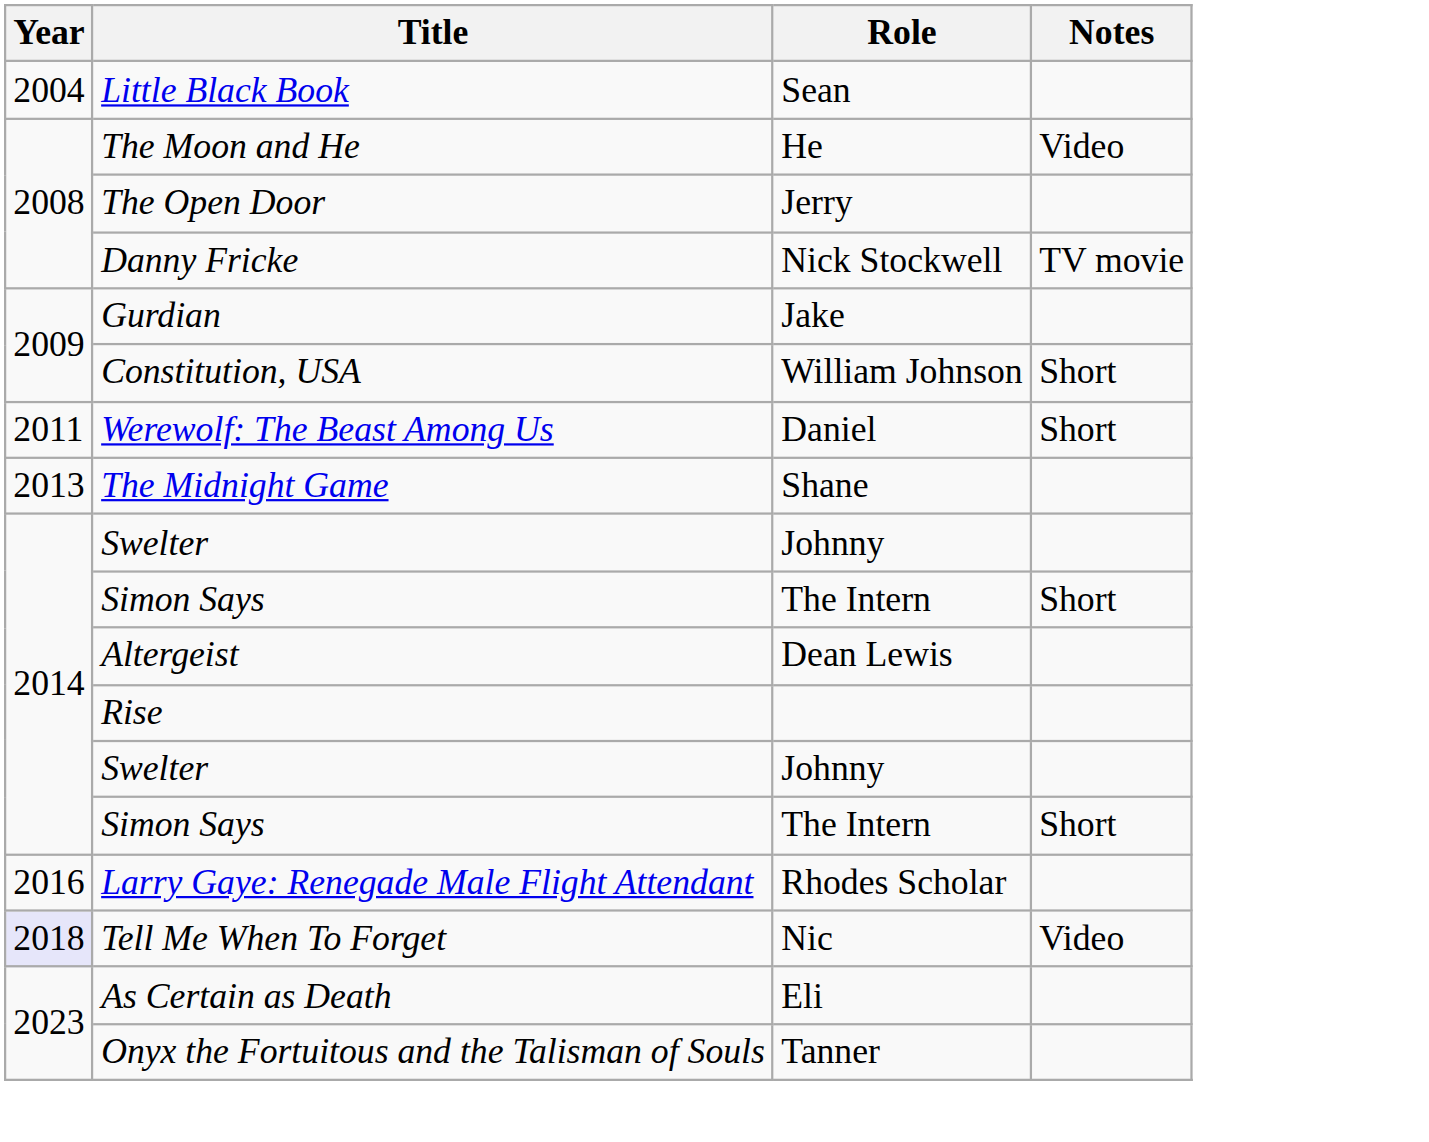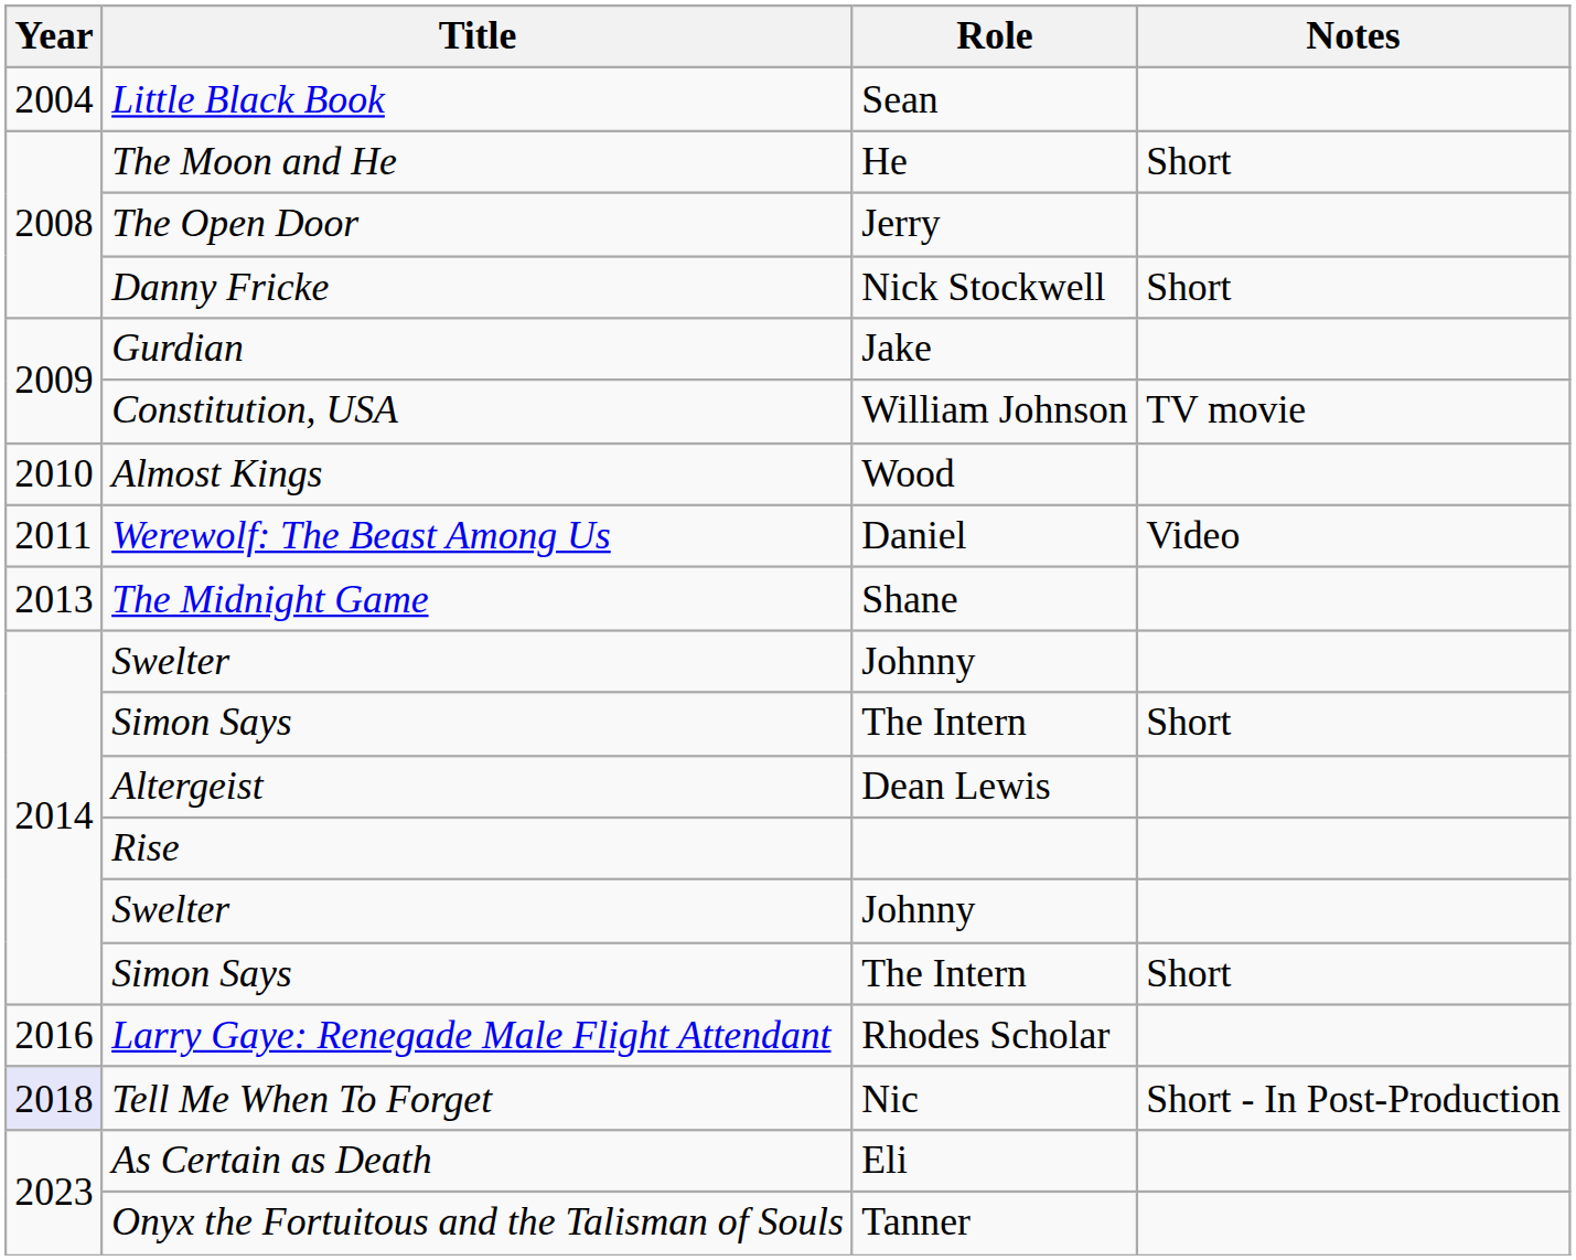The Moon and He | Notes: Video -> Short
Danny Fricke | Notes: TV movie -> Short
Constitution, USA | Notes: Short -> TV movie
+ row: 2010 | Almost Kings | Wood
Werewolf: The Beast Among Us | Notes: Short -> Video
Tell Me When To Forget | Notes: Video -> Short - In Post-Production
